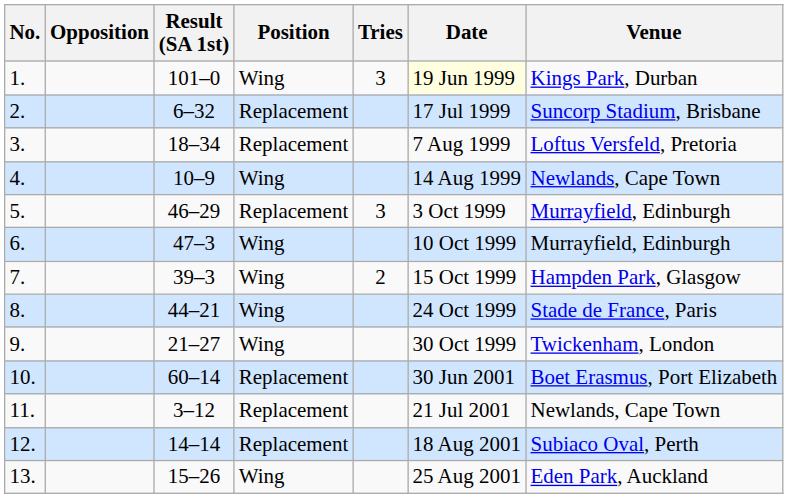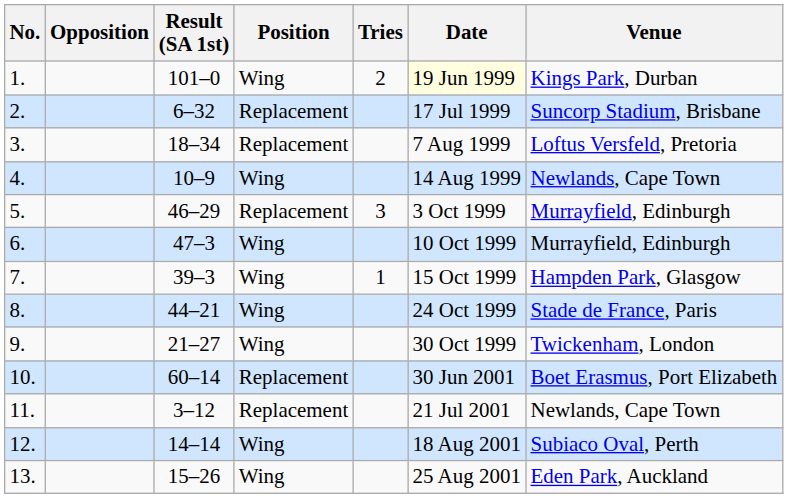1. | Tries: 3 -> 2
7. | Tries: 2 -> 1
12. | Position: Replacement -> Wing
